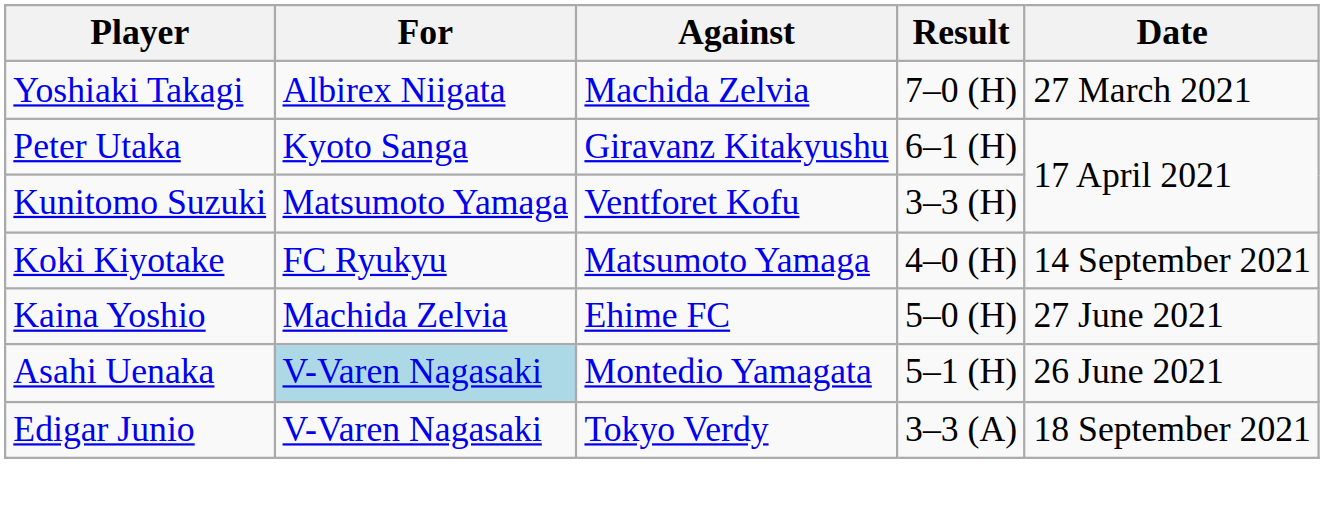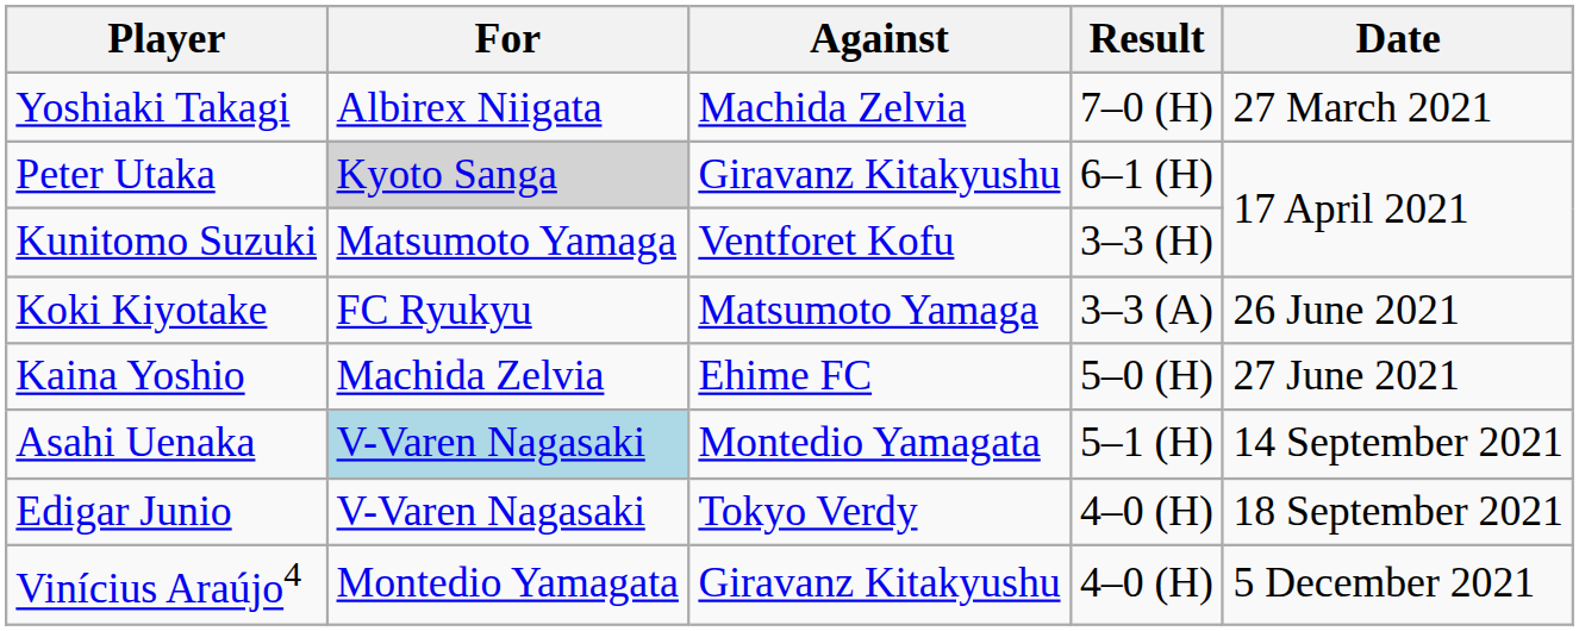Peter Utaka | For: no background -> lightgrey background
Koki Kiyotake | Result: 4–0 (H) -> 3–3 (A)
Koki Kiyotake | Date: 14 September 2021 -> 26 June 2021
Asahi Uenaka | Date: 26 June 2021 -> 14 September 2021
Edigar Junio | Result: 3–3 (A) -> 4–0 (H)
+ row: Vinícius Araújo4 | Montedio Yamagata | Giravanz Kitakyushu | 4–0 (H) | 5 December 2021
